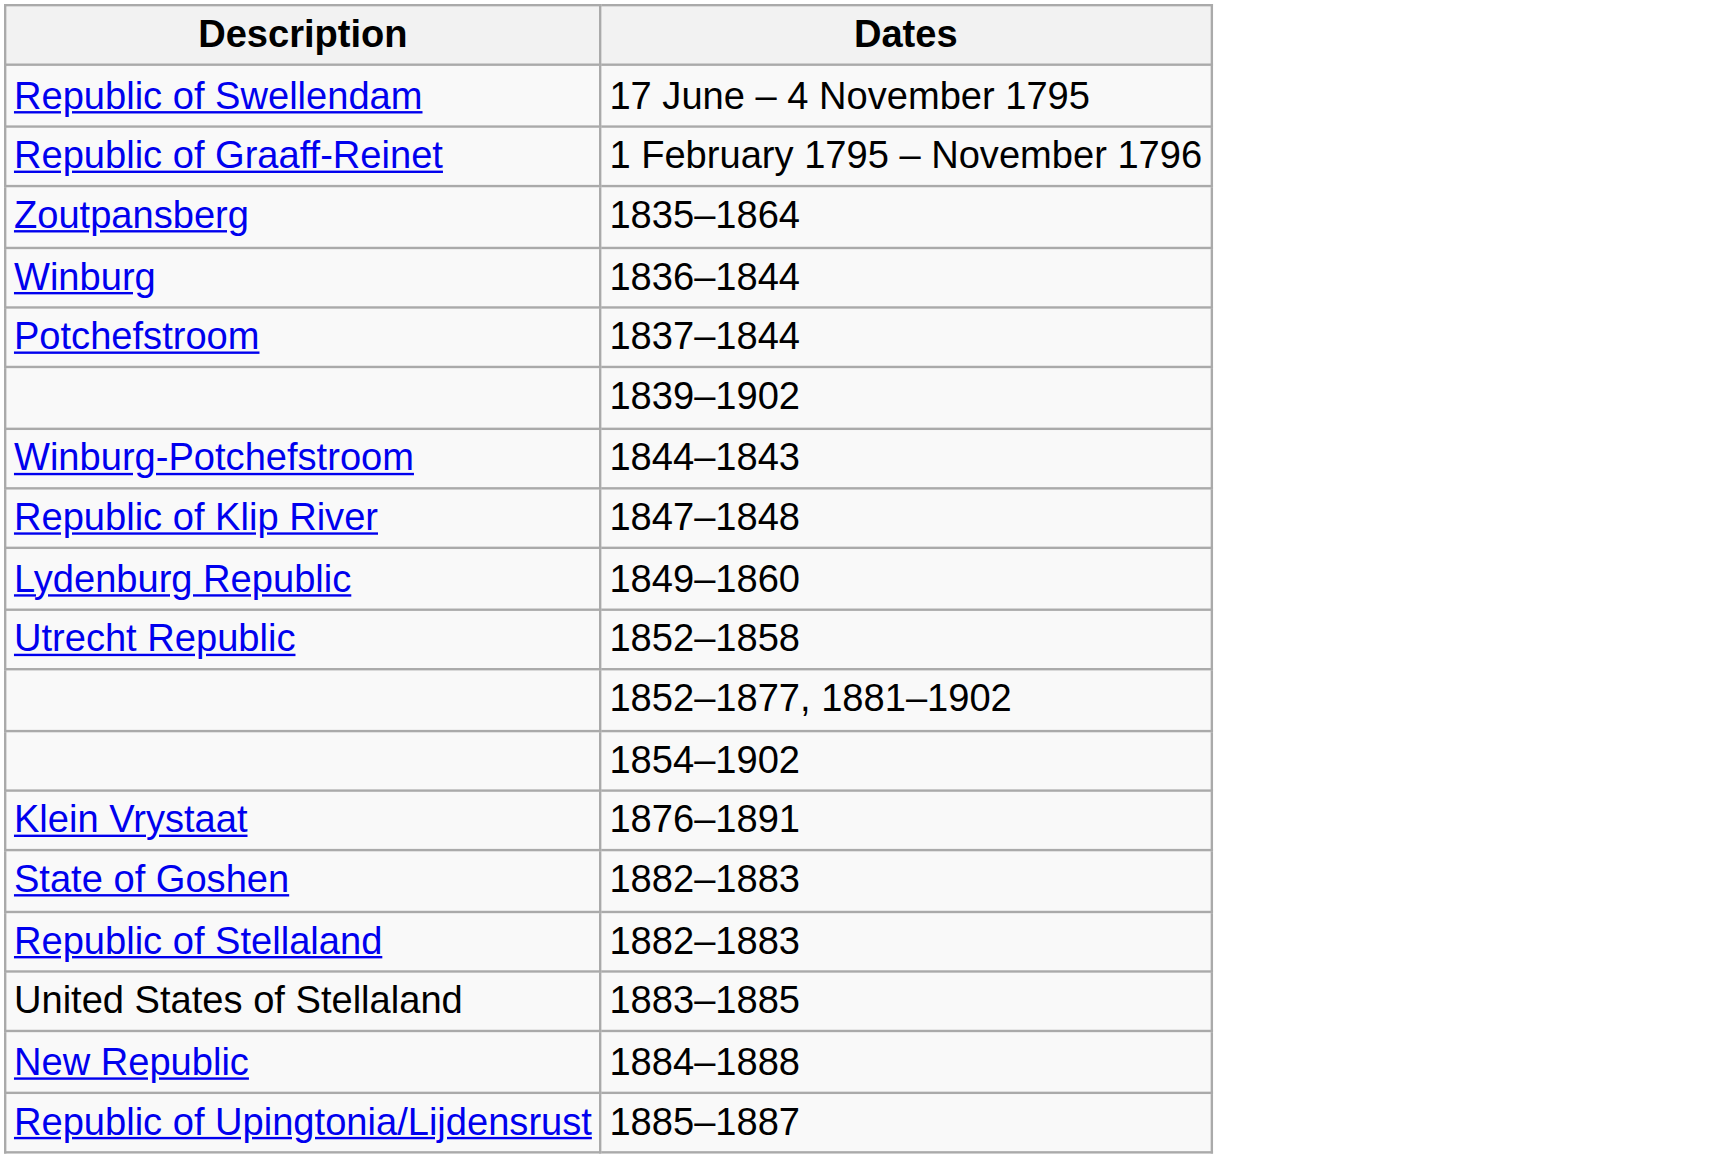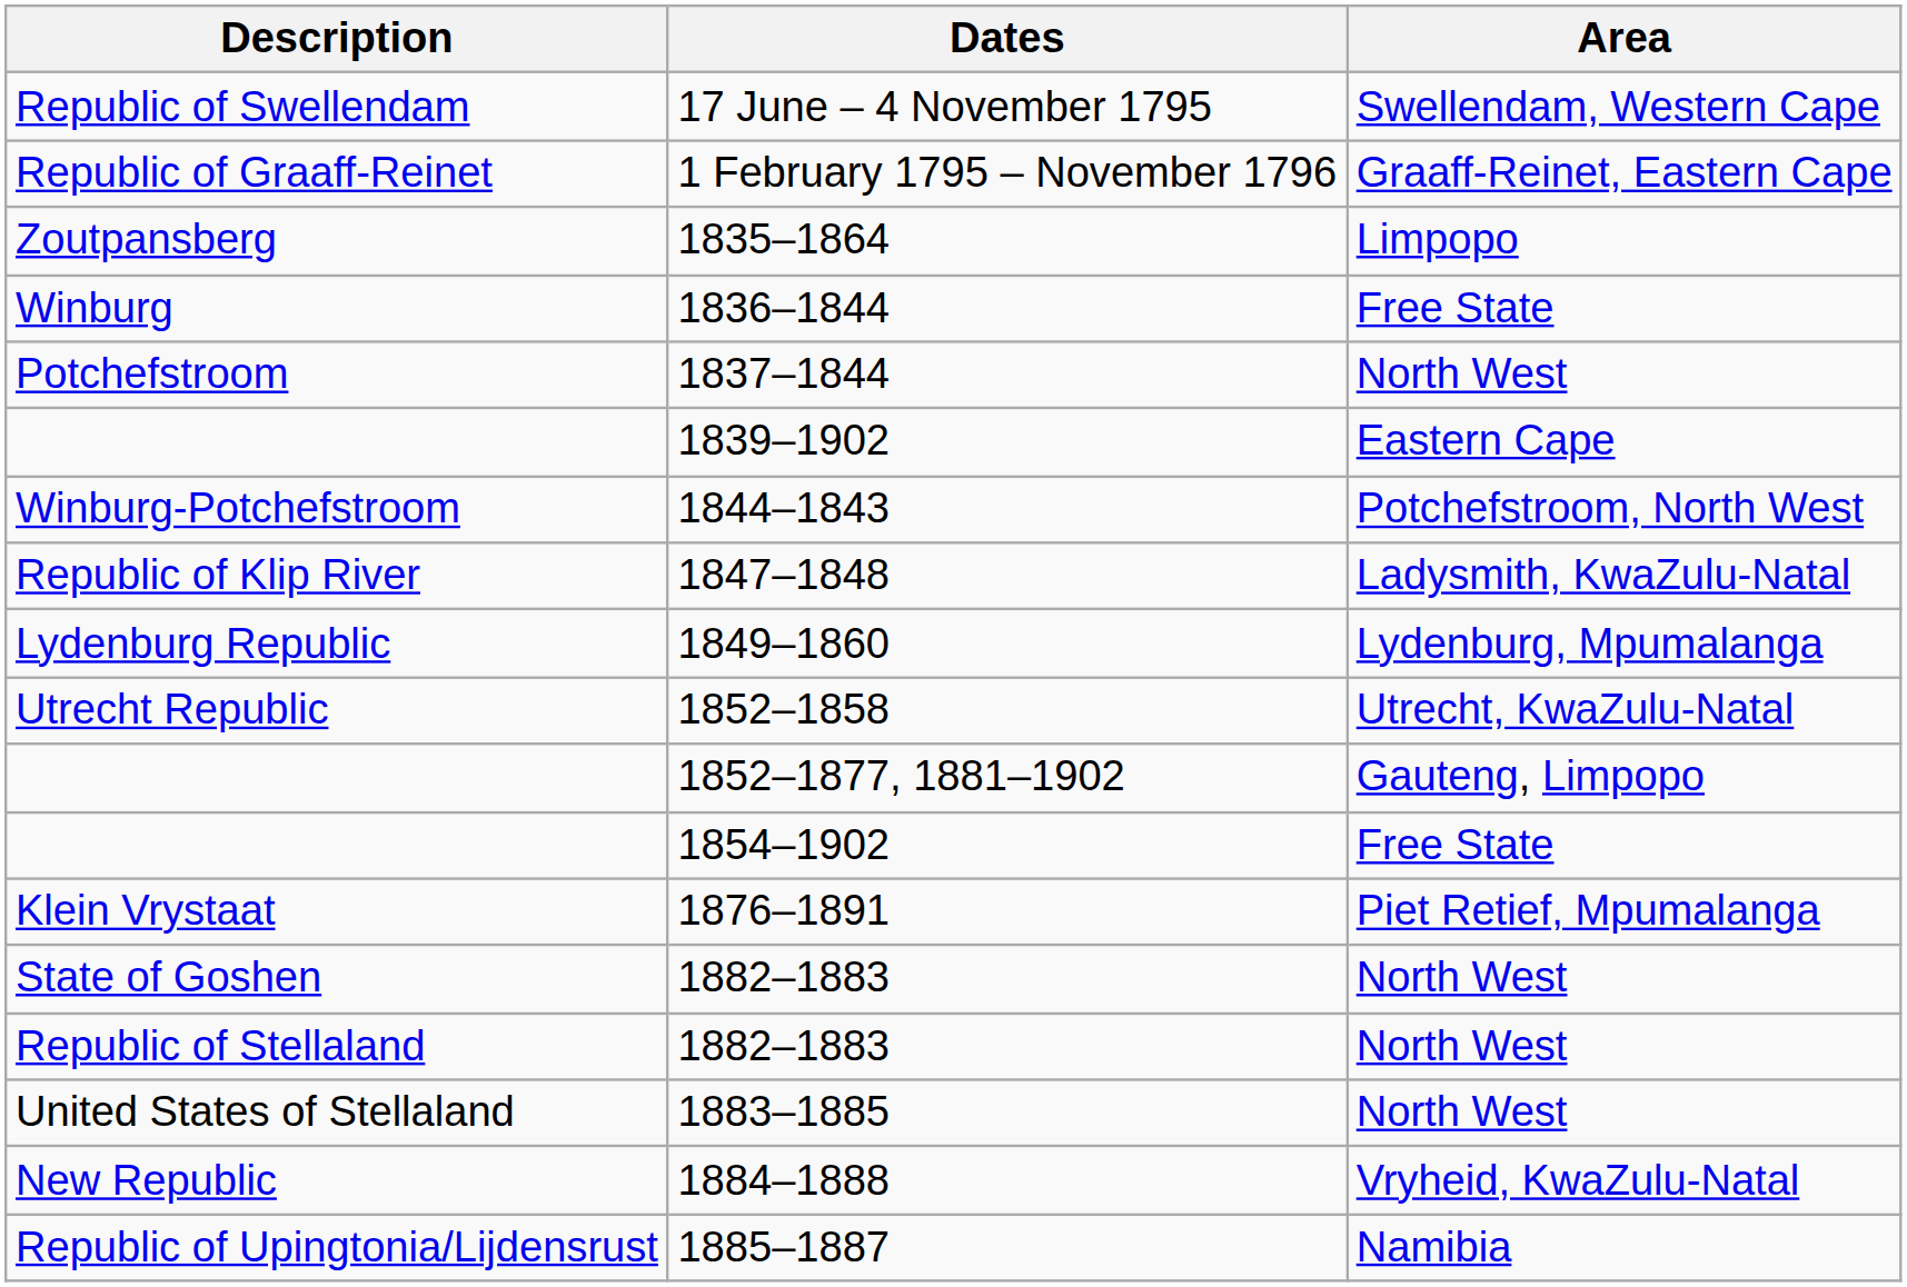+ column: Area | Swellendam, Western Cape | Graaff-Reinet, Eastern Cape | Limpopo | Free State | North West | Eastern Cape | Potchefstroom, North West | Ladysmith, KwaZulu-Natal | Lydenburg, Mpumalanga | Utrecht, KwaZulu-Natal | Gauteng, Limpopo | Free State | Piet Retief, Mpumalanga | North West | North West | North West | Vryheid, KwaZulu-Natal | Namibia
